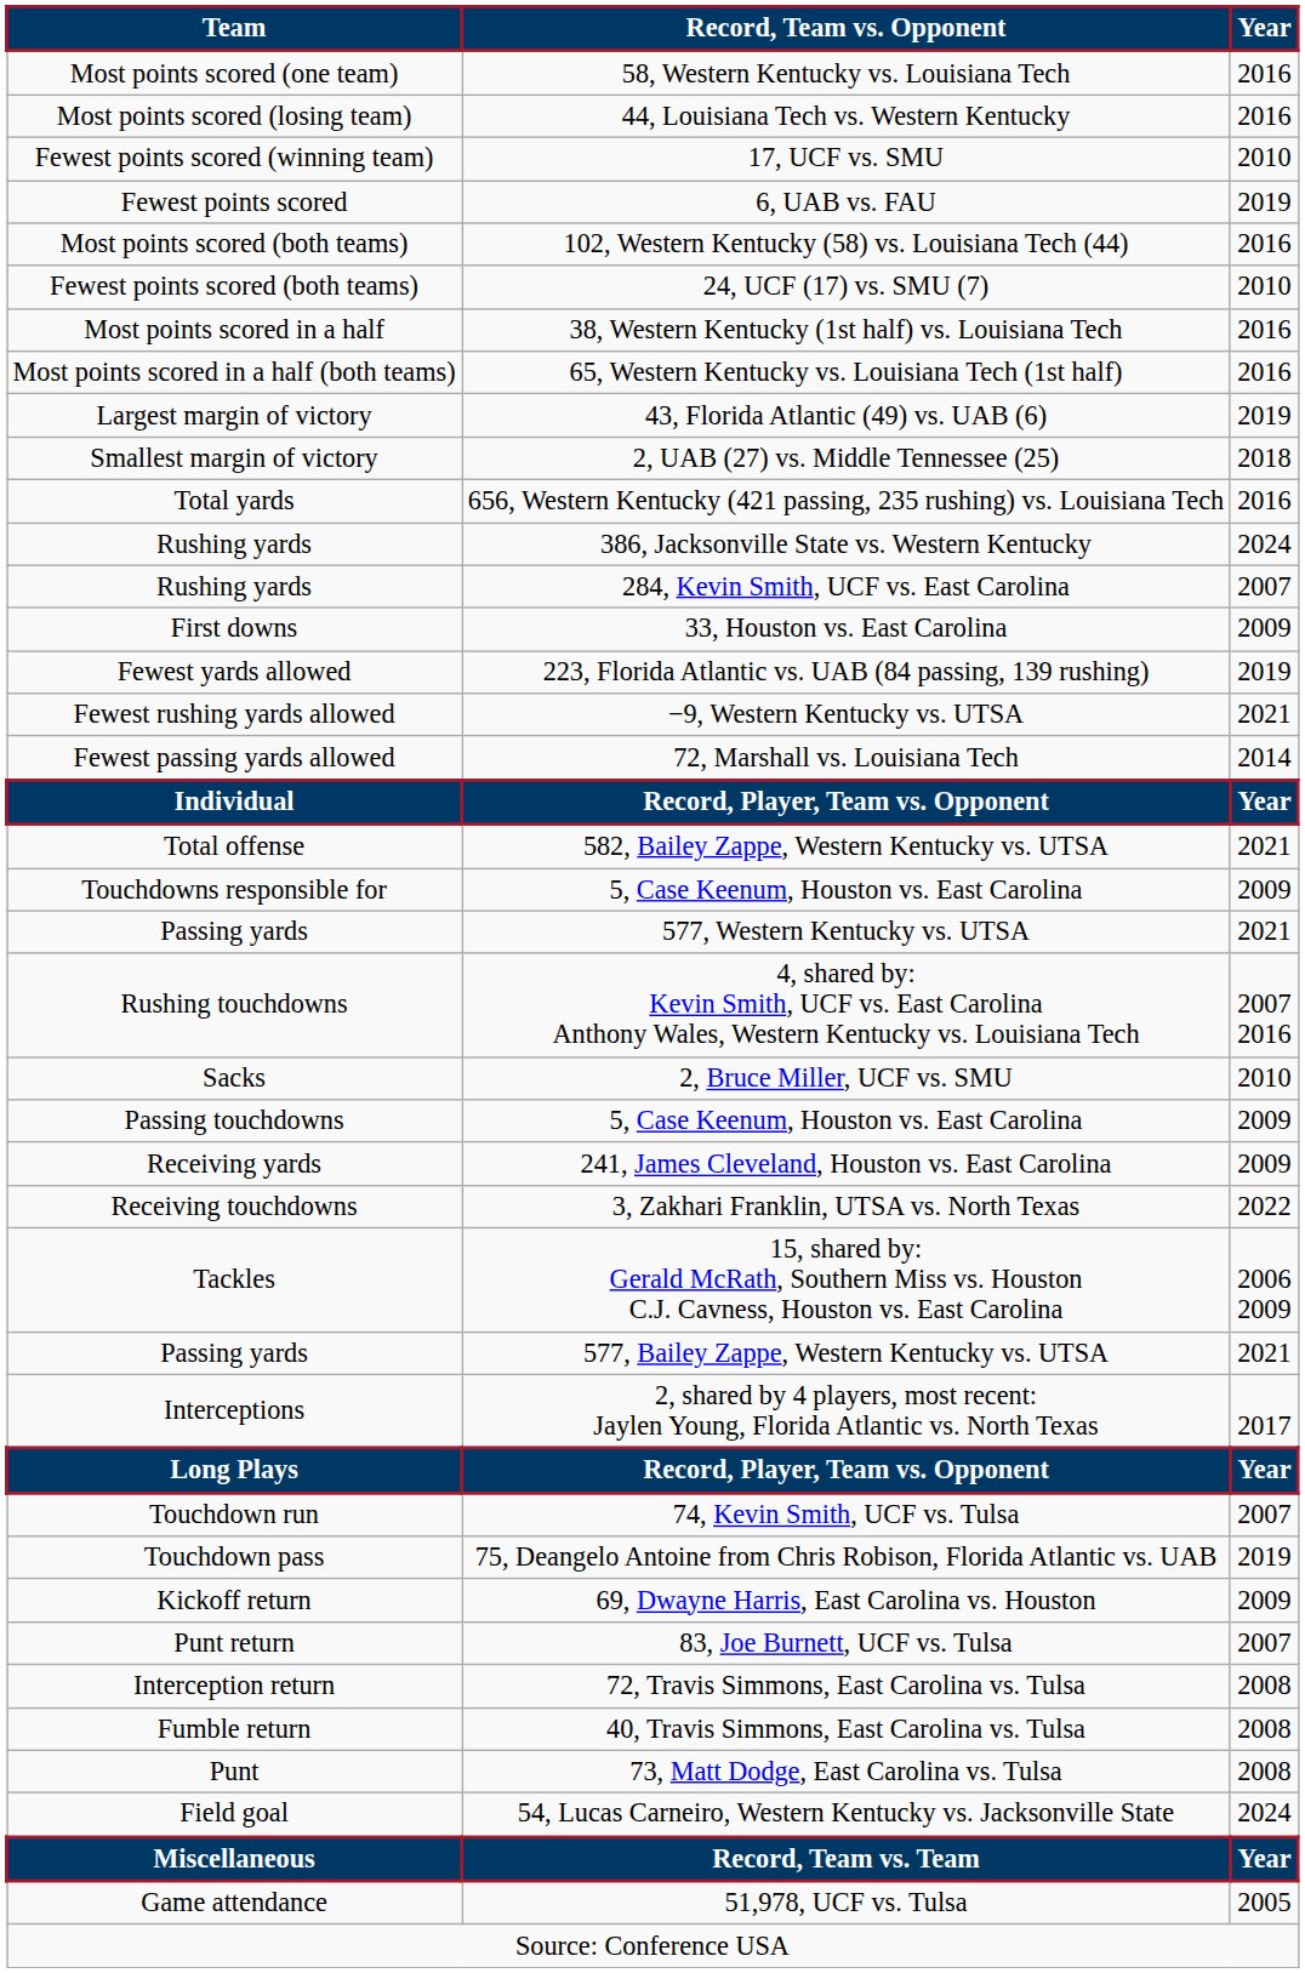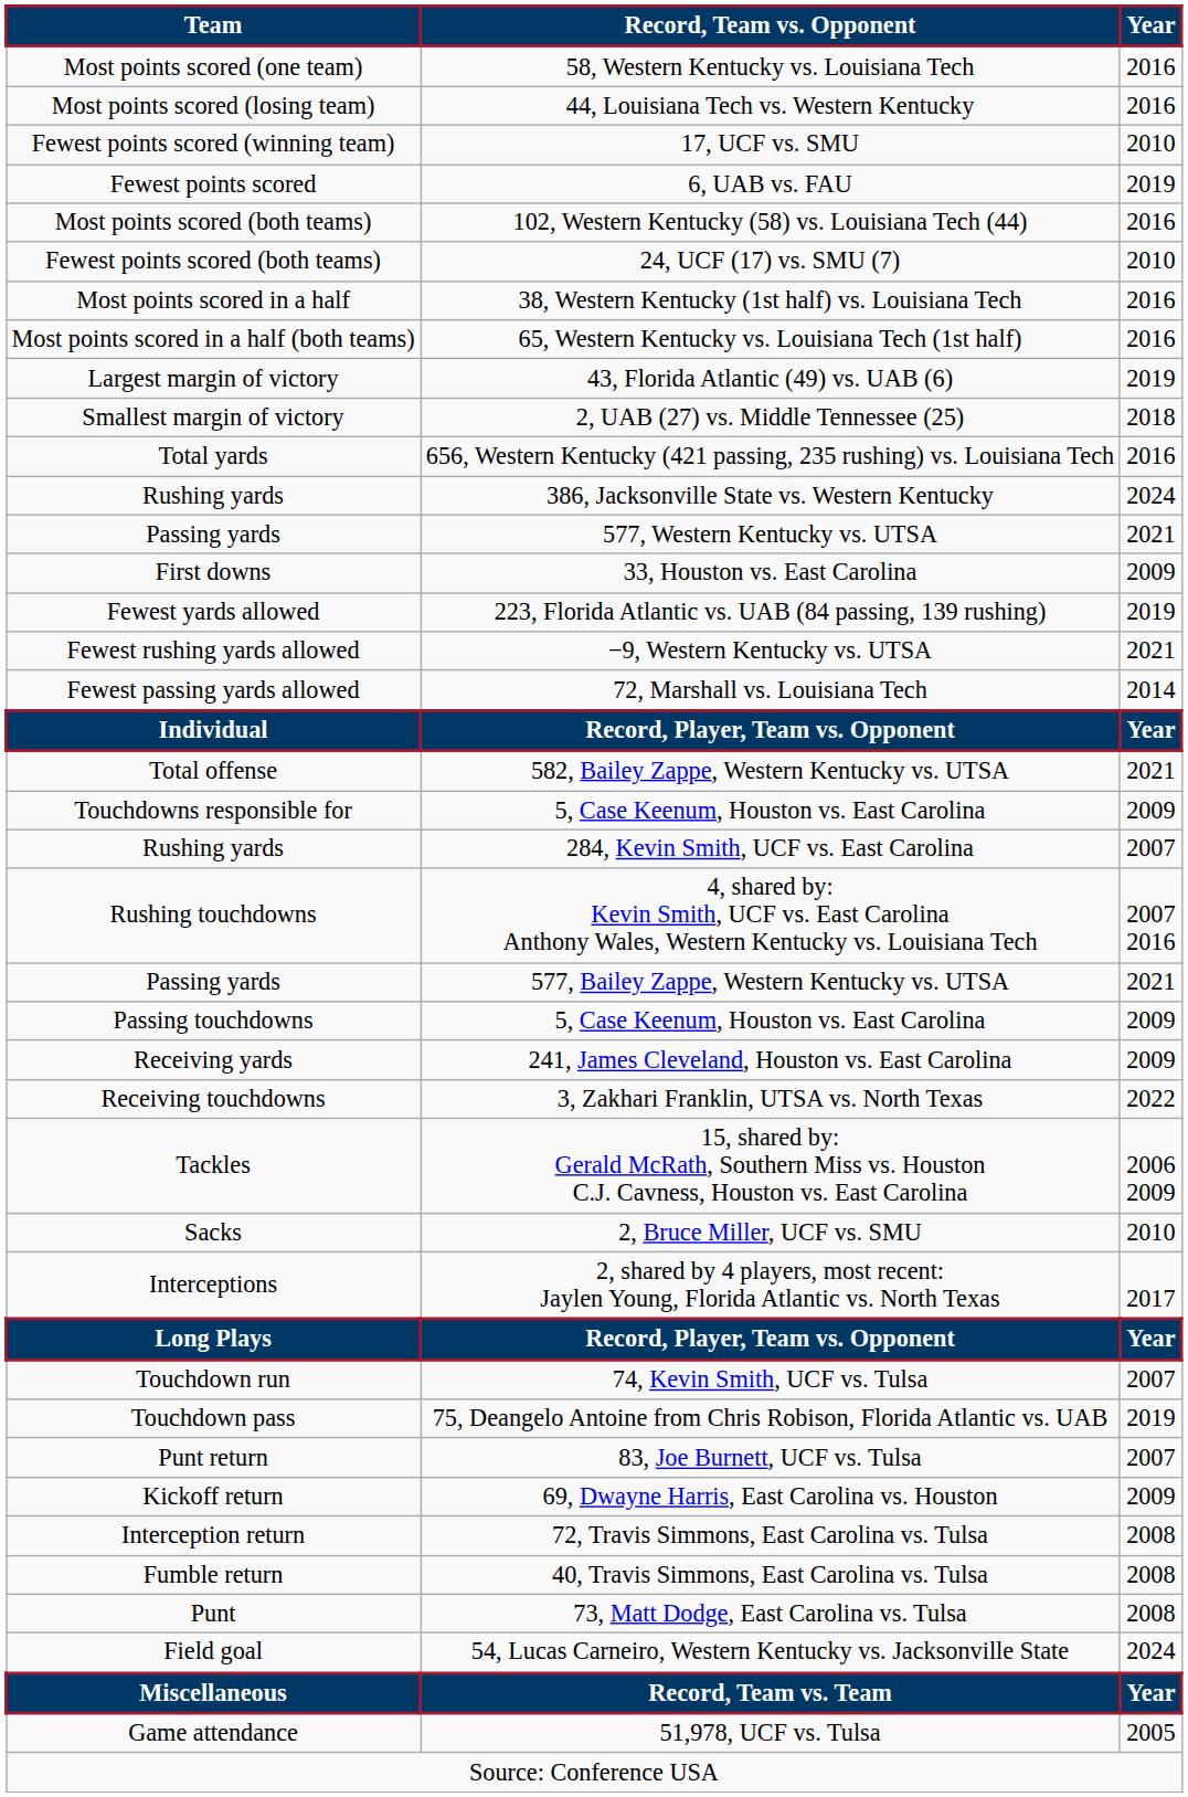rows swapped: 577, Western Kentucky vs. UTSA <-> 284, Kevin Smith, UCF vs. East Carolina
rows swapped: 577, Bailey Zappe, Western Kentucky vs. UTSA <-> 2, Bruce Miller, UCF vs. SMU
rows swapped: 69, Dwayne Harris, East Carolina vs. Houston <-> 83, Joe Burnett, UCF vs. Tulsa
